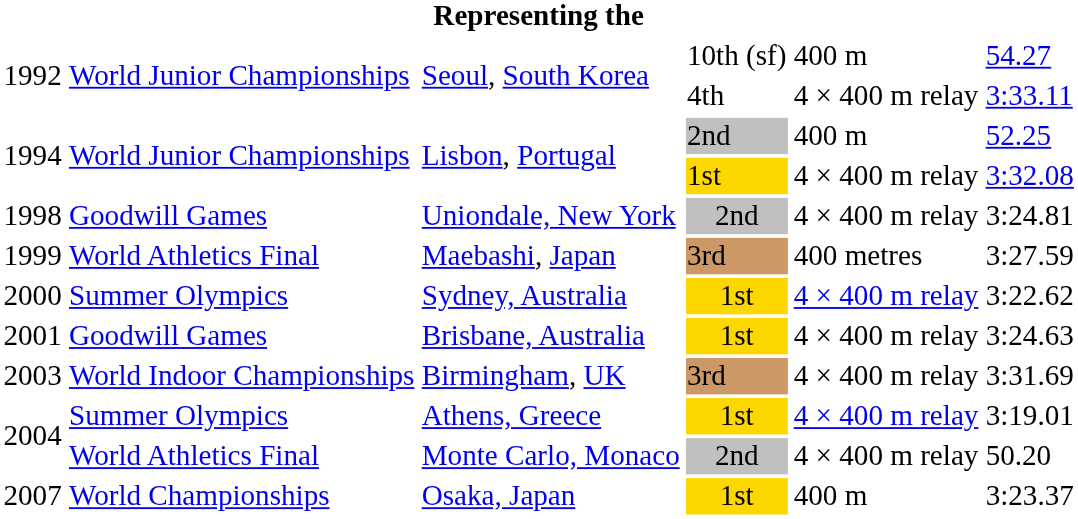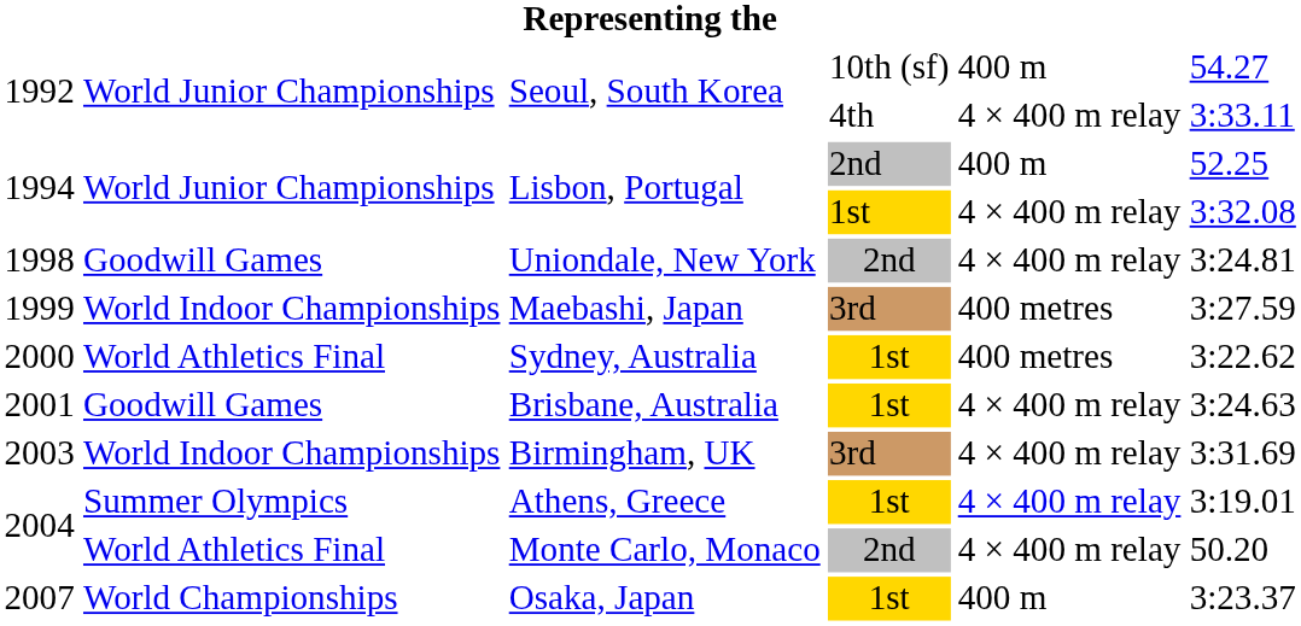Maebashi, Japan | column 2: World Athletics Final -> World Indoor Championships
Sydney, Australia | column 2: Summer Olympics -> World Athletics Final
Sydney, Australia | column 5: 4 × 400 m relay -> 400 metres
